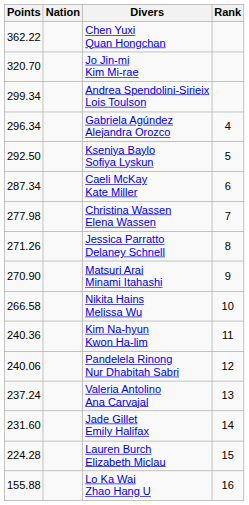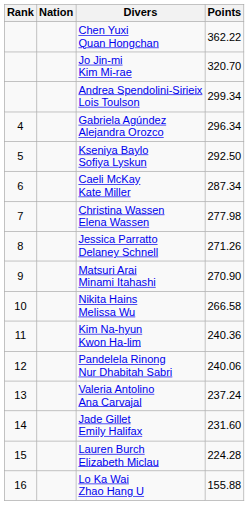columns swapped: Rank <-> Points
